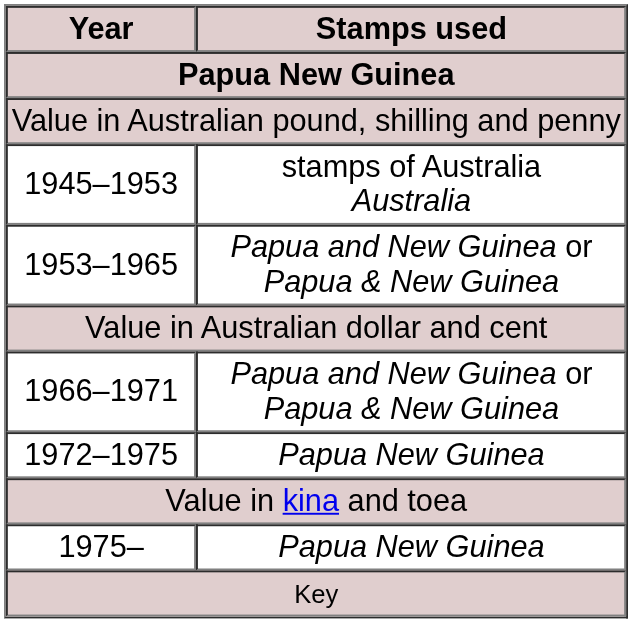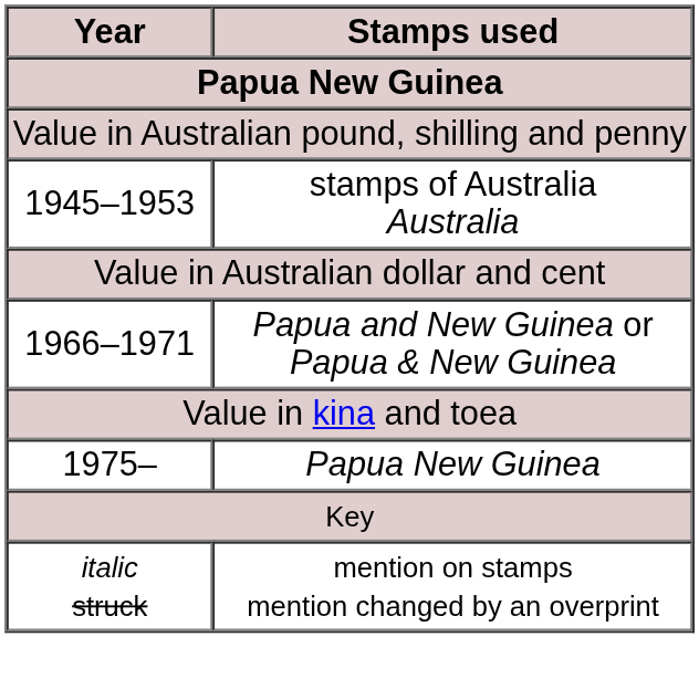- row: 1953–1965 | Papua and New Guinea or Papua & New Guinea
- row: 1972–1975 | Papua New Guinea
+ row: italic struck | mention on stamps mention changed by an overprint
